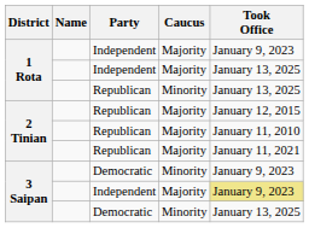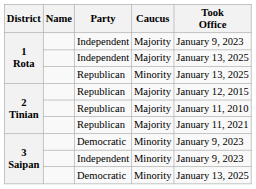3 Saipan / Independent | Caucus: Majority -> Minority
3 Saipan / Independent | Took Office: khaki background -> no background
